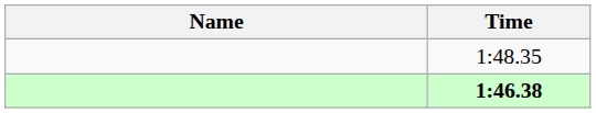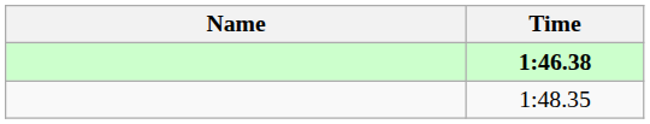rows swapped: 1:46.38 <-> 1:48.35
